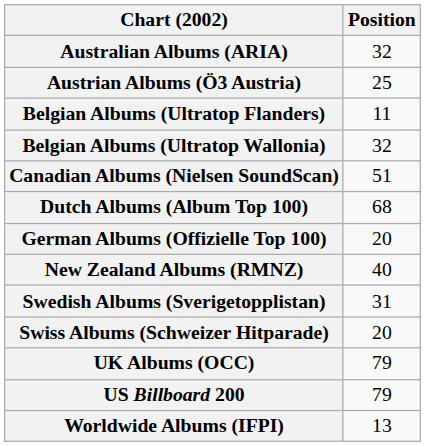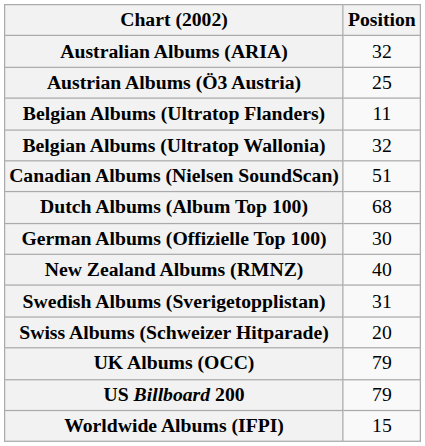German Albums (Offizielle Top 100) | Position: 20 -> 30
Worldwide Albums (IFPI) | Position: 13 -> 15
